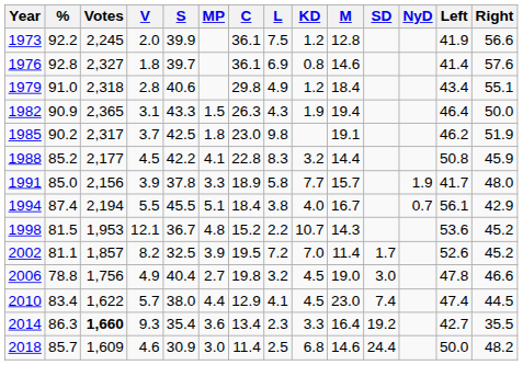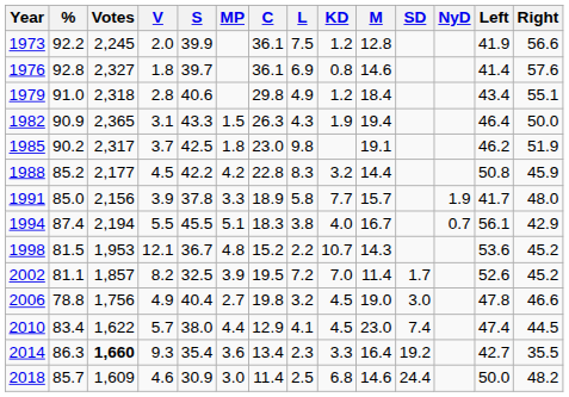1988 | MP: 4.1 -> 4.2
1994 | C: 18.4 -> 18.3
